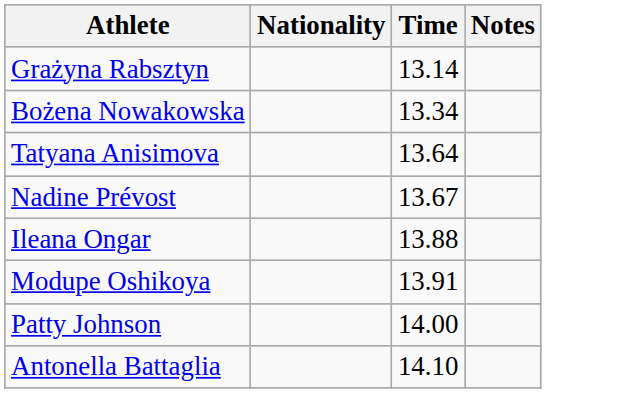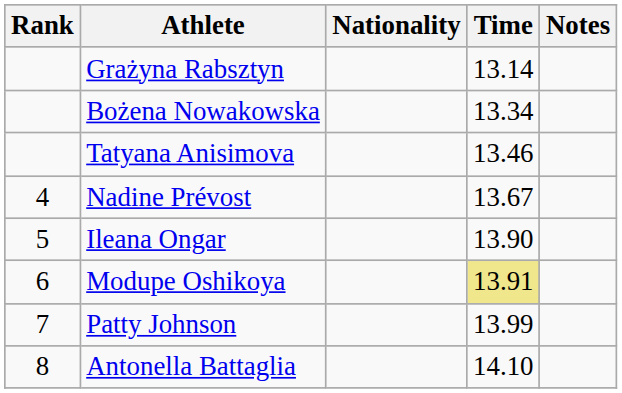+ column: Rank | 4 | 5 | 6 | 7 | 8
Tatyana Anisimova | Time: 13.64 -> 13.46
Ileana Ongar | Time: 13.88 -> 13.90
Modupe Oshikoya | Time: no background -> khaki background
Patty Johnson | Time: 14.00 -> 13.99
